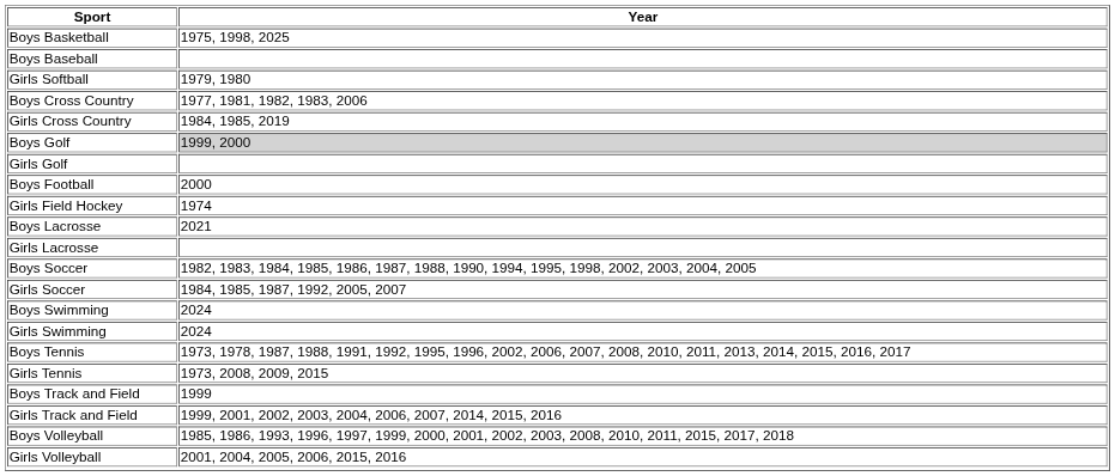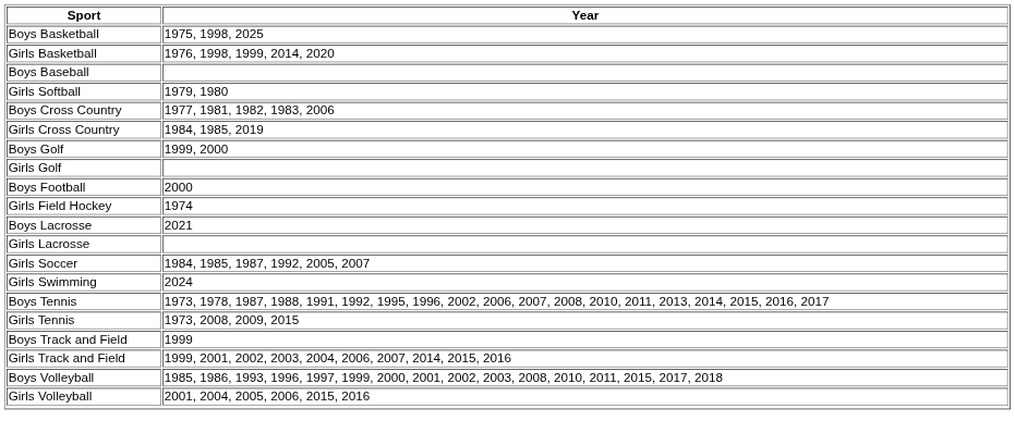+ row: Girls Basketball | 1976, 1998, 1999, 2014, 2020
Boys Golf | Year: lightgrey background -> no background
- row: Boys Soccer | 1982, 1983, 1984, 1985, 1986, 1987, 1988, 1990, 1994, 1995, 1998, 2002, 2003, 2004, 2005
- row: Boys Swimming | 2024
